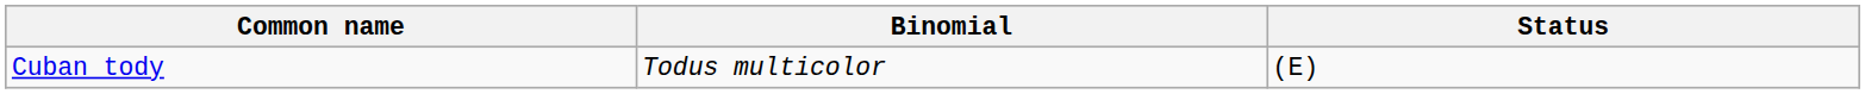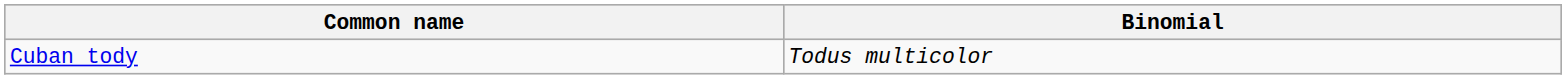- column: Status | (E)
